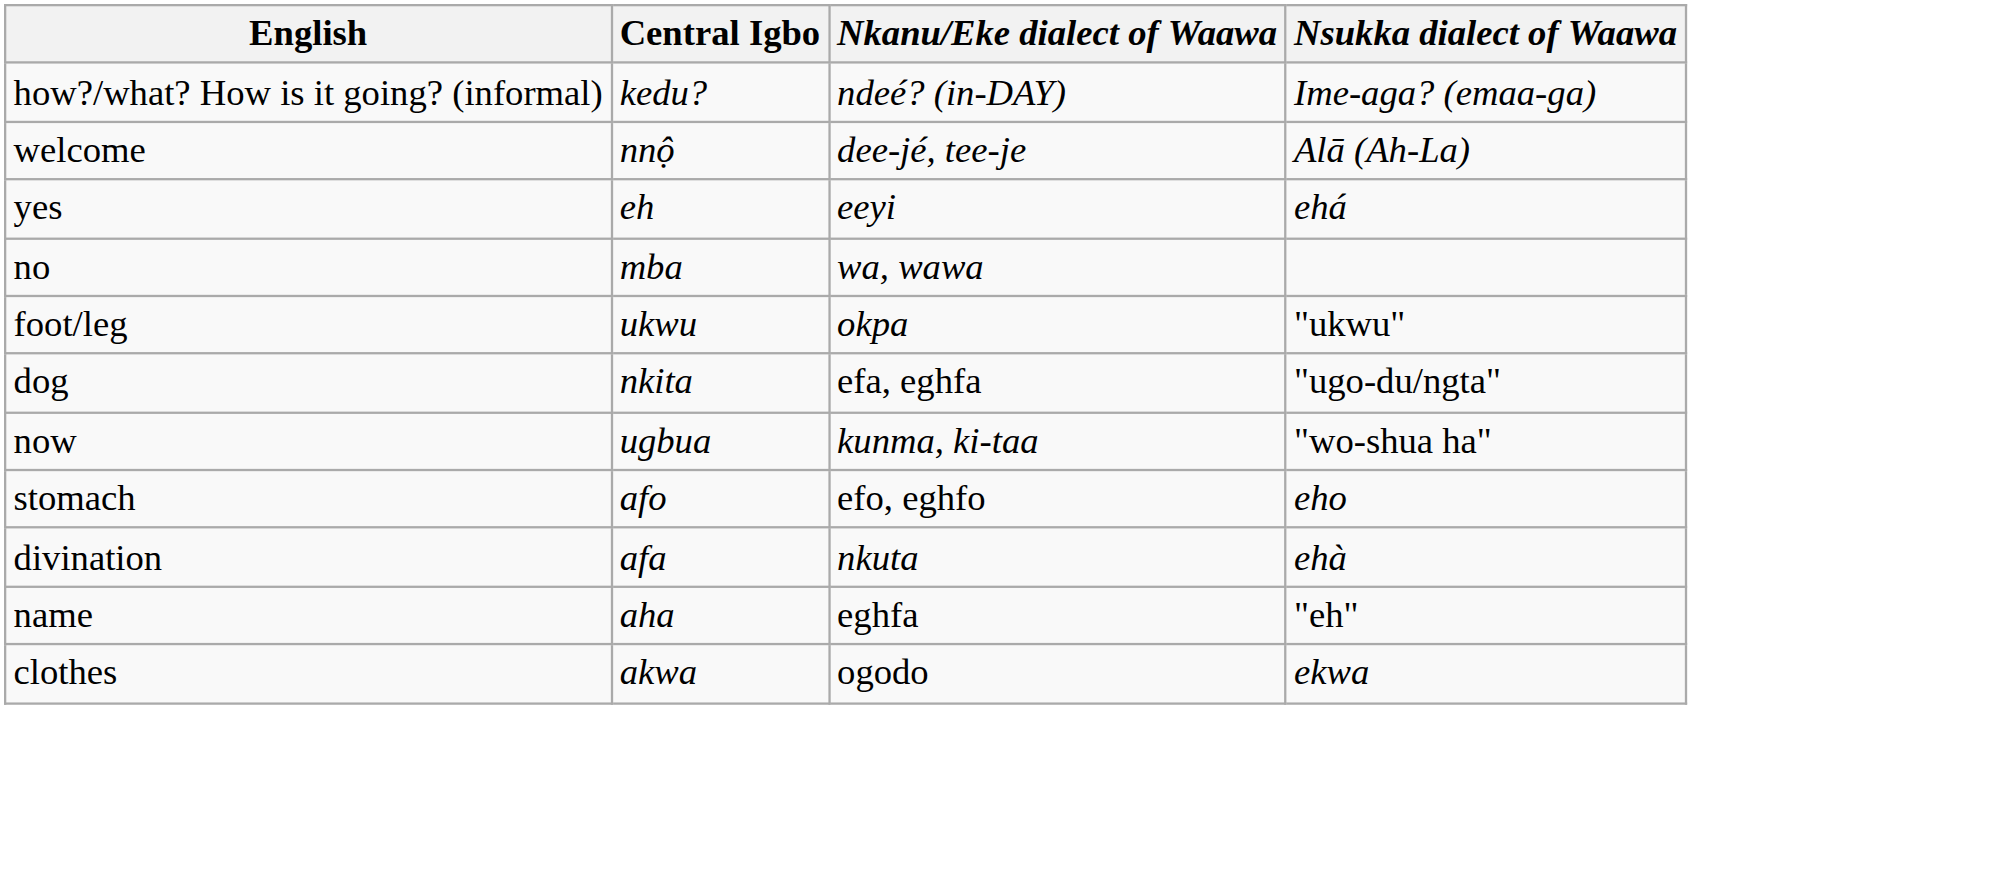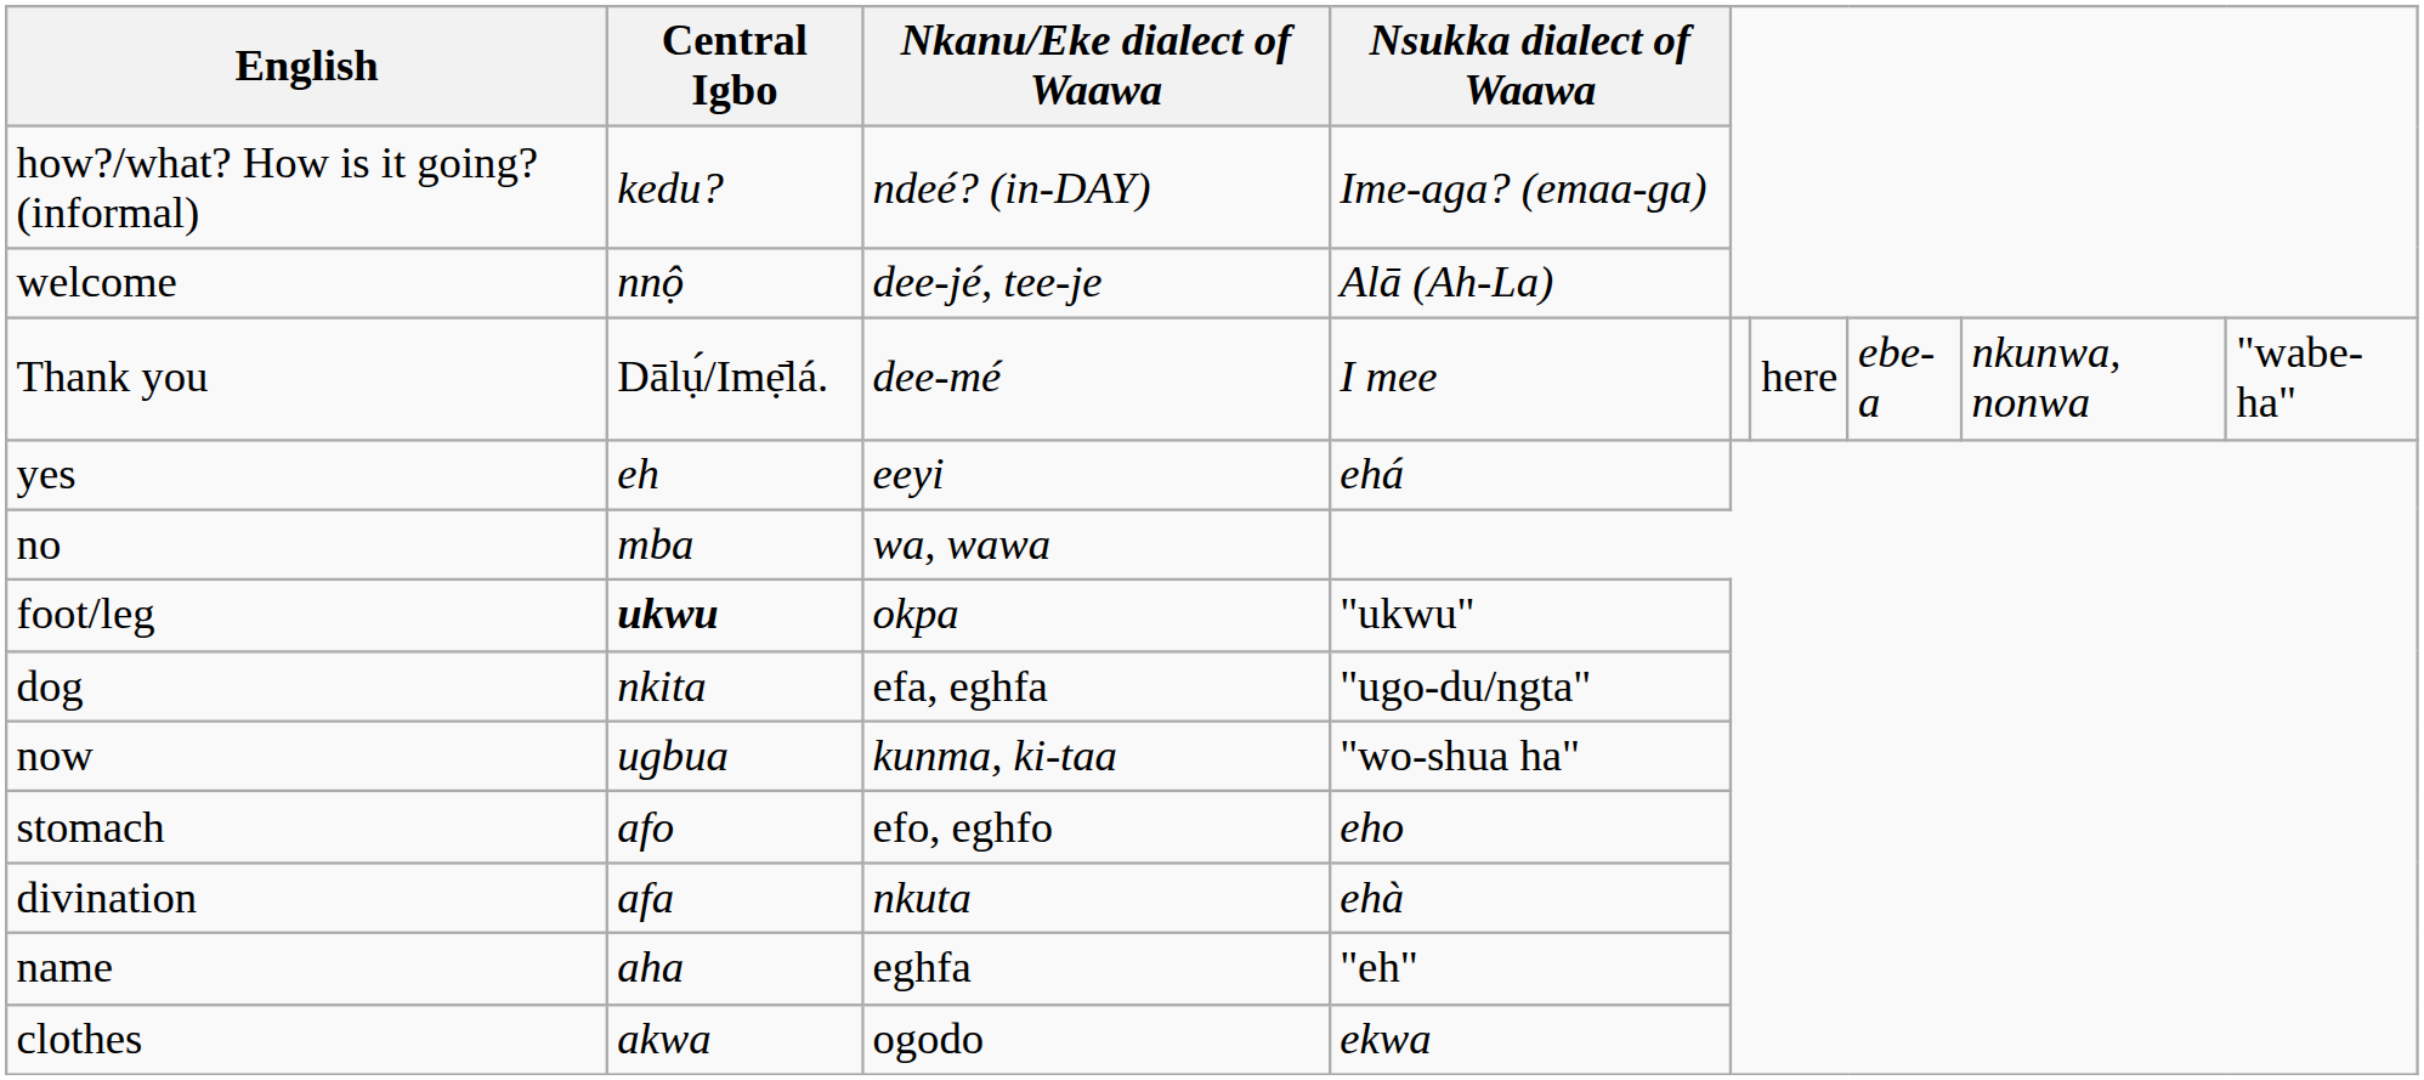+ row: Thank you | Dālụ́/Imẹ̄lá. | dee-mé | I mee | here | ebe-a | nkunwa, nonwa | "wabe-ha"
foot/leg | Central Igbo: normal -> bold
